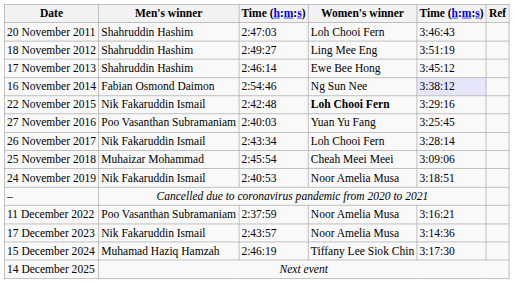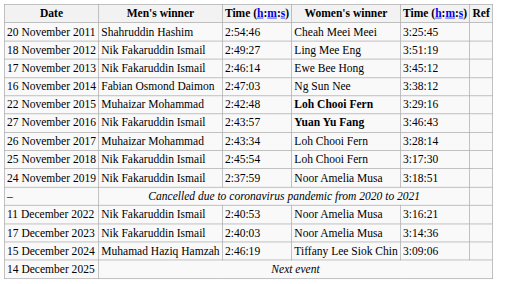20 November 2011 | column 3: 2:47:03 -> 2:54:46
20 November 2011 | Women's winner: Loh Chooi Fern -> Cheah Meei Meei
20 November 2011 | column 5: 3:46:43 -> 3:25:45
18 November 2012 | Men's winner: Shahruddin Hashim -> Nik Fakaruddin Ismail
17 November 2013 | Men's winner: Shahruddin Hashim -> Nik Fakaruddin Ismail
16 November 2014 | column 3: 2:54:46 -> 2:47:03
16 November 2014 | column 5: lavender background -> no background
22 November 2015 | Men's winner: Nik Fakaruddin Ismail -> Muhaizar Mohammad
27 November 2016 | Men's winner: Poo Vasanthan Subramaniam -> Nik Fakaruddin Ismail
27 November 2016 | column 3: 2:40:03 -> 2:43:57
27 November 2016 | Women's winner: normal -> bold
27 November 2016 | column 5: 3:25:45 -> 3:46:43
26 November 2017 | Men's winner: Nik Fakaruddin Ismail -> Muhaizar Mohammad
25 November 2018 | Men's winner: Muhaizar Mohammad -> Nik Fakaruddin Ismail
25 November 2018 | Women's winner: Cheah Meei Meei -> Loh Chooi Fern
25 November 2018 | column 5: 3:09:06 -> 3:17:30
24 November 2019 | column 3: 2:40:53 -> 2:37:59
11 December 2022 | Men's winner: Poo Vasanthan Subramaniam -> Nik Fakaruddin Ismail
11 December 2022 | column 3: 2:37:59 -> 2:40:53
17 December 2023 | column 3: 2:43:57 -> 2:40:03
15 December 2024 | column 5: 3:17:30 -> 3:09:06
